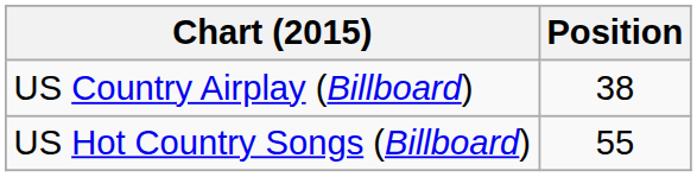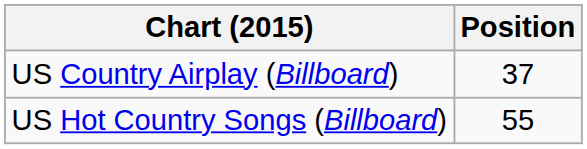US Country Airplay (Billboard) | Position: 38 -> 37
